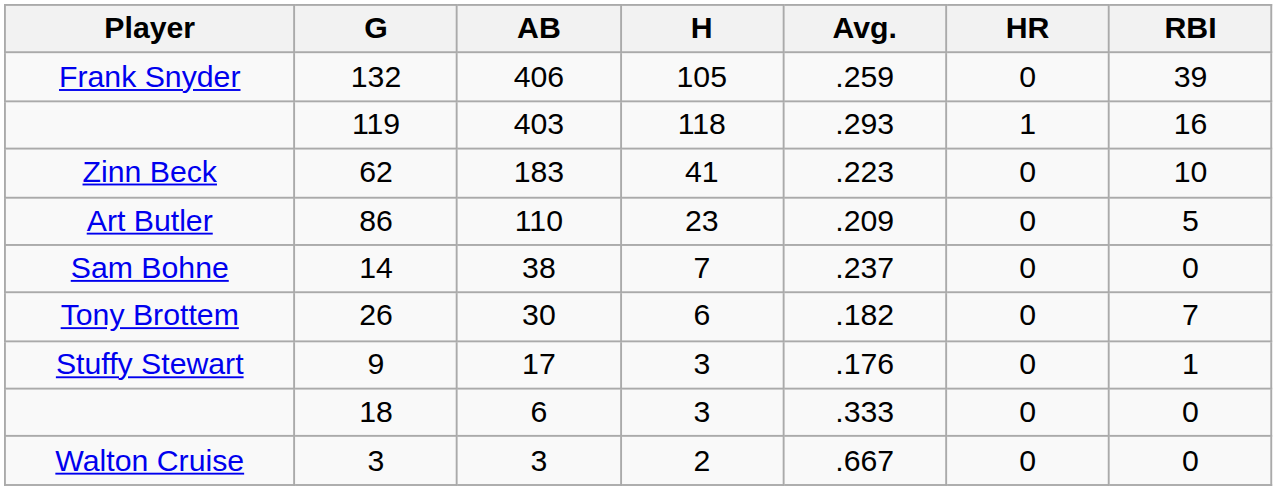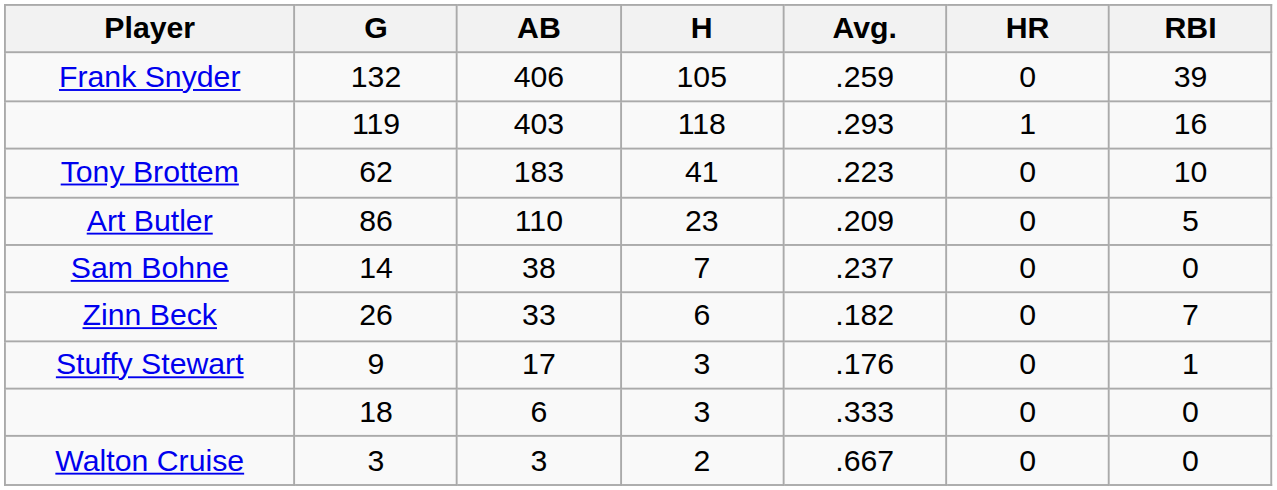62 | Player: Zinn Beck -> Tony Brottem
26 | Player: Tony Brottem -> Zinn Beck
26 | AB: 30 -> 33
